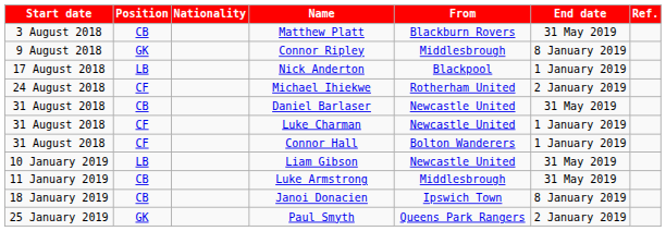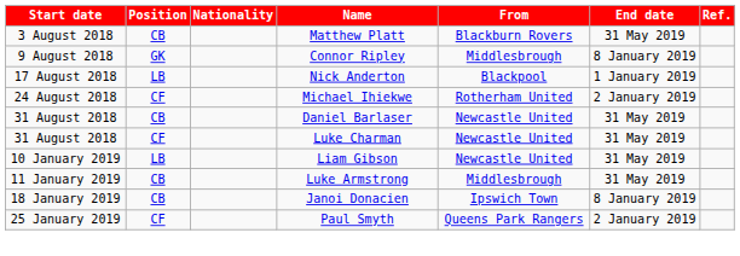Luke Charman | End date: 1 January 2019 -> 31 May 2019
- row: 31 August 2018 | CF | Connor Hall | Bolton Wanderers | 1 January 2019
Paul Smyth | Position: GK -> CF
